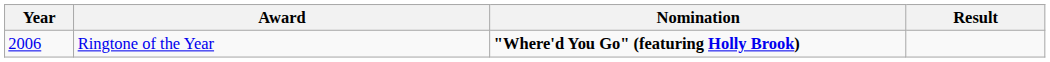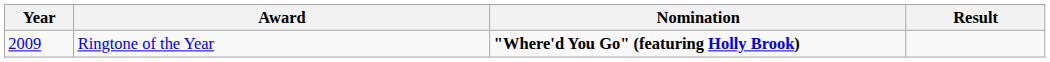Ringtone of the Year | Year: 2006 -> 2009
